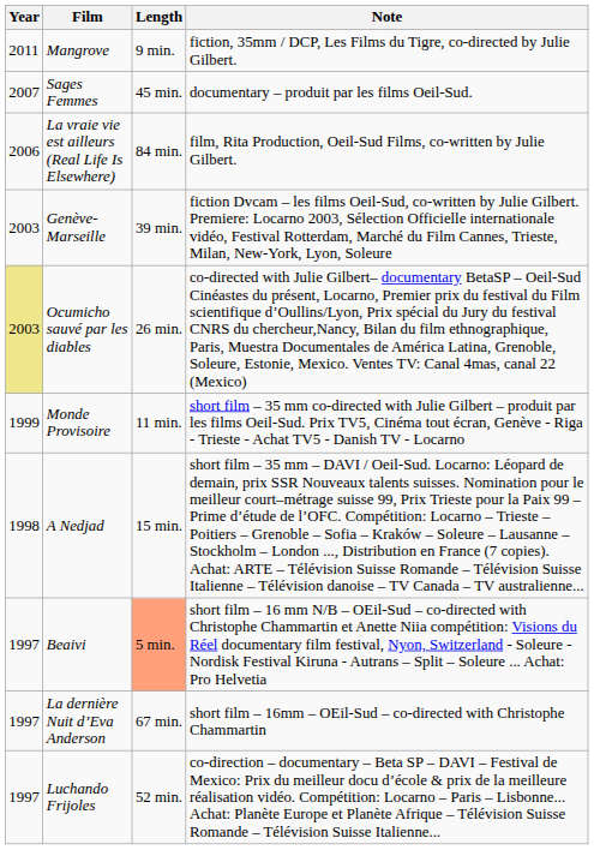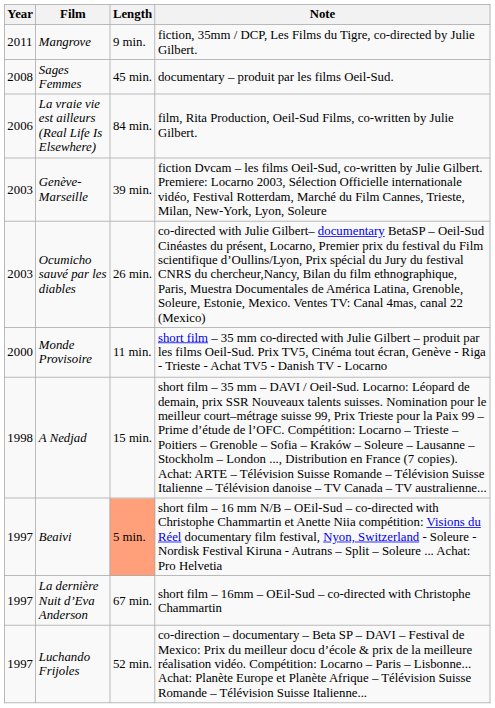Sages Femmes | Year: 2007 -> 2008
Ocumicho sauvé par les diables | Year: khaki background -> no background
Monde Provisoire | Year: 1999 -> 2000
